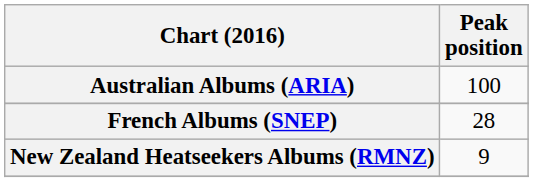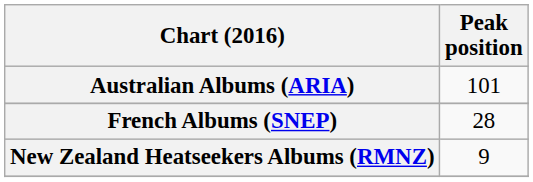Australian Albums (ARIA) | Peak position: 100 -> 101
